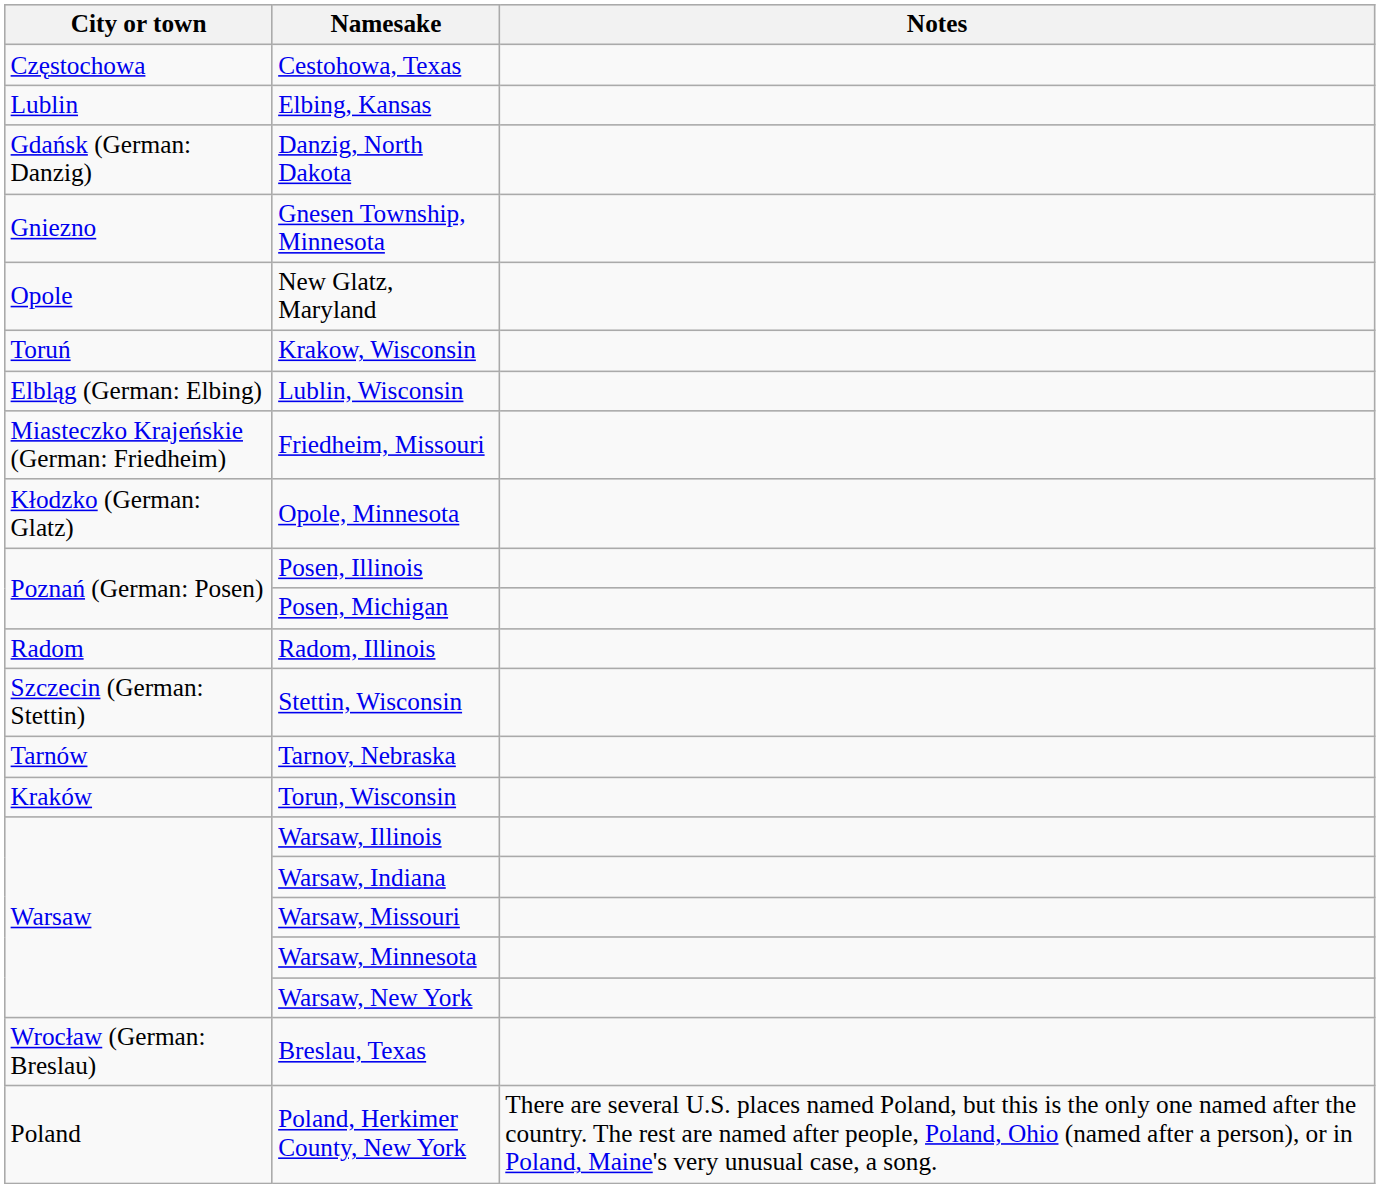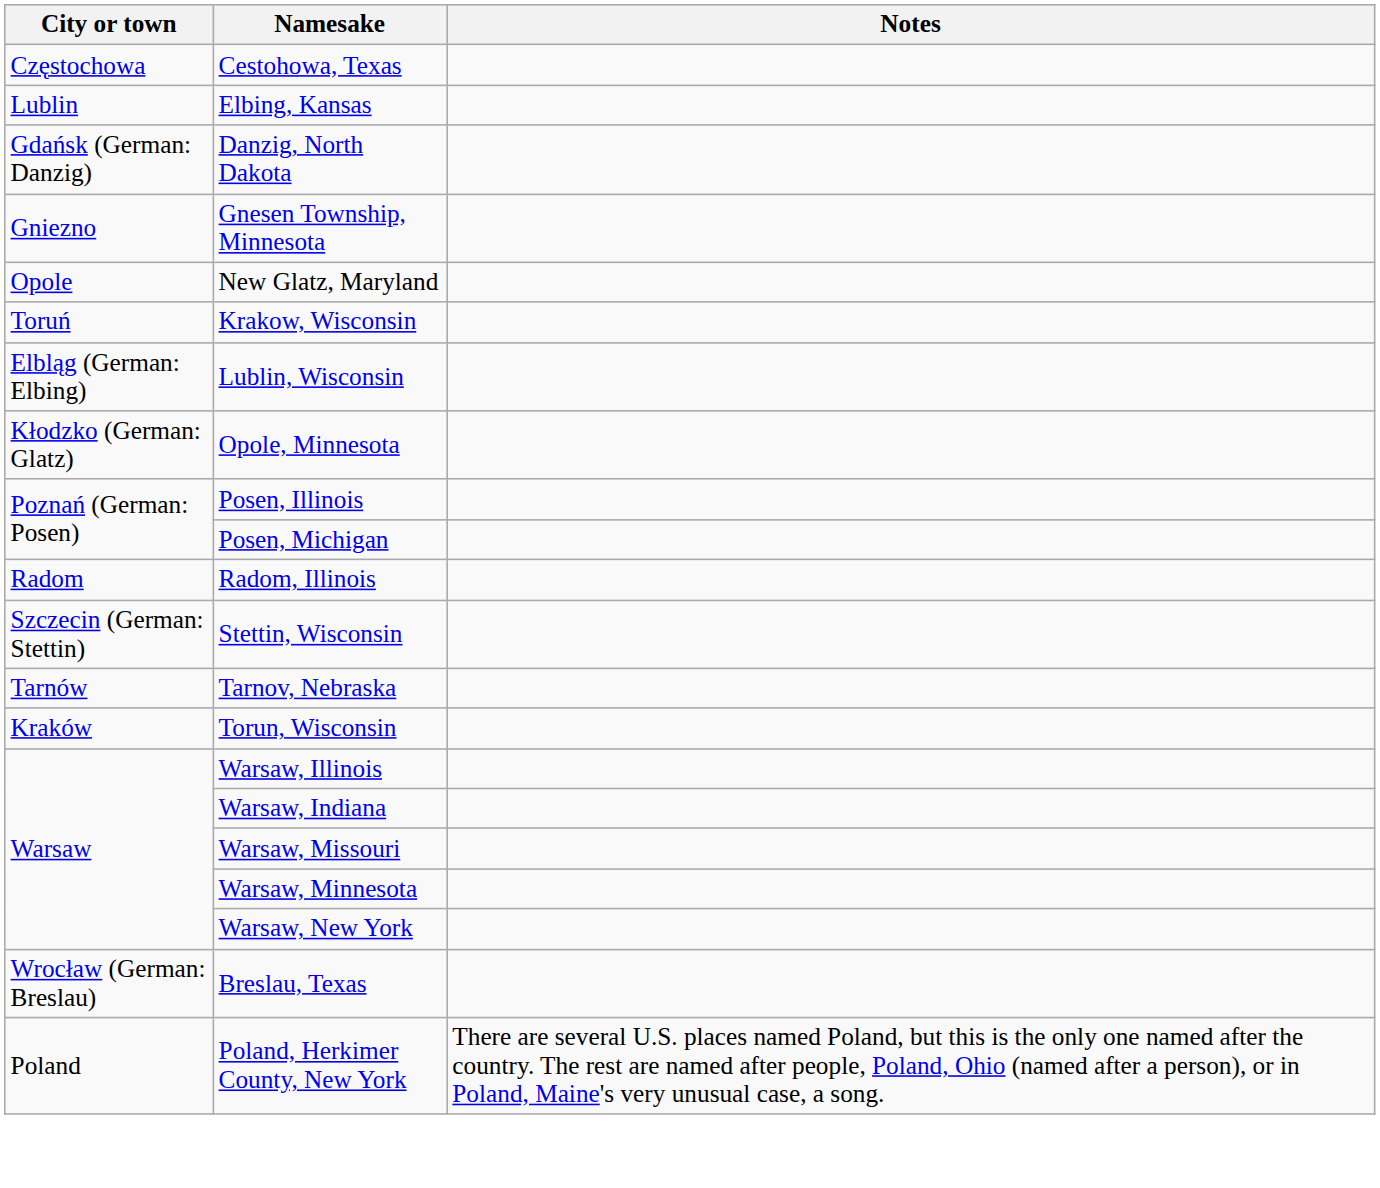- row: Miasteczko Krajeńskie (German: Friedheim) | Friedheim, Missouri
